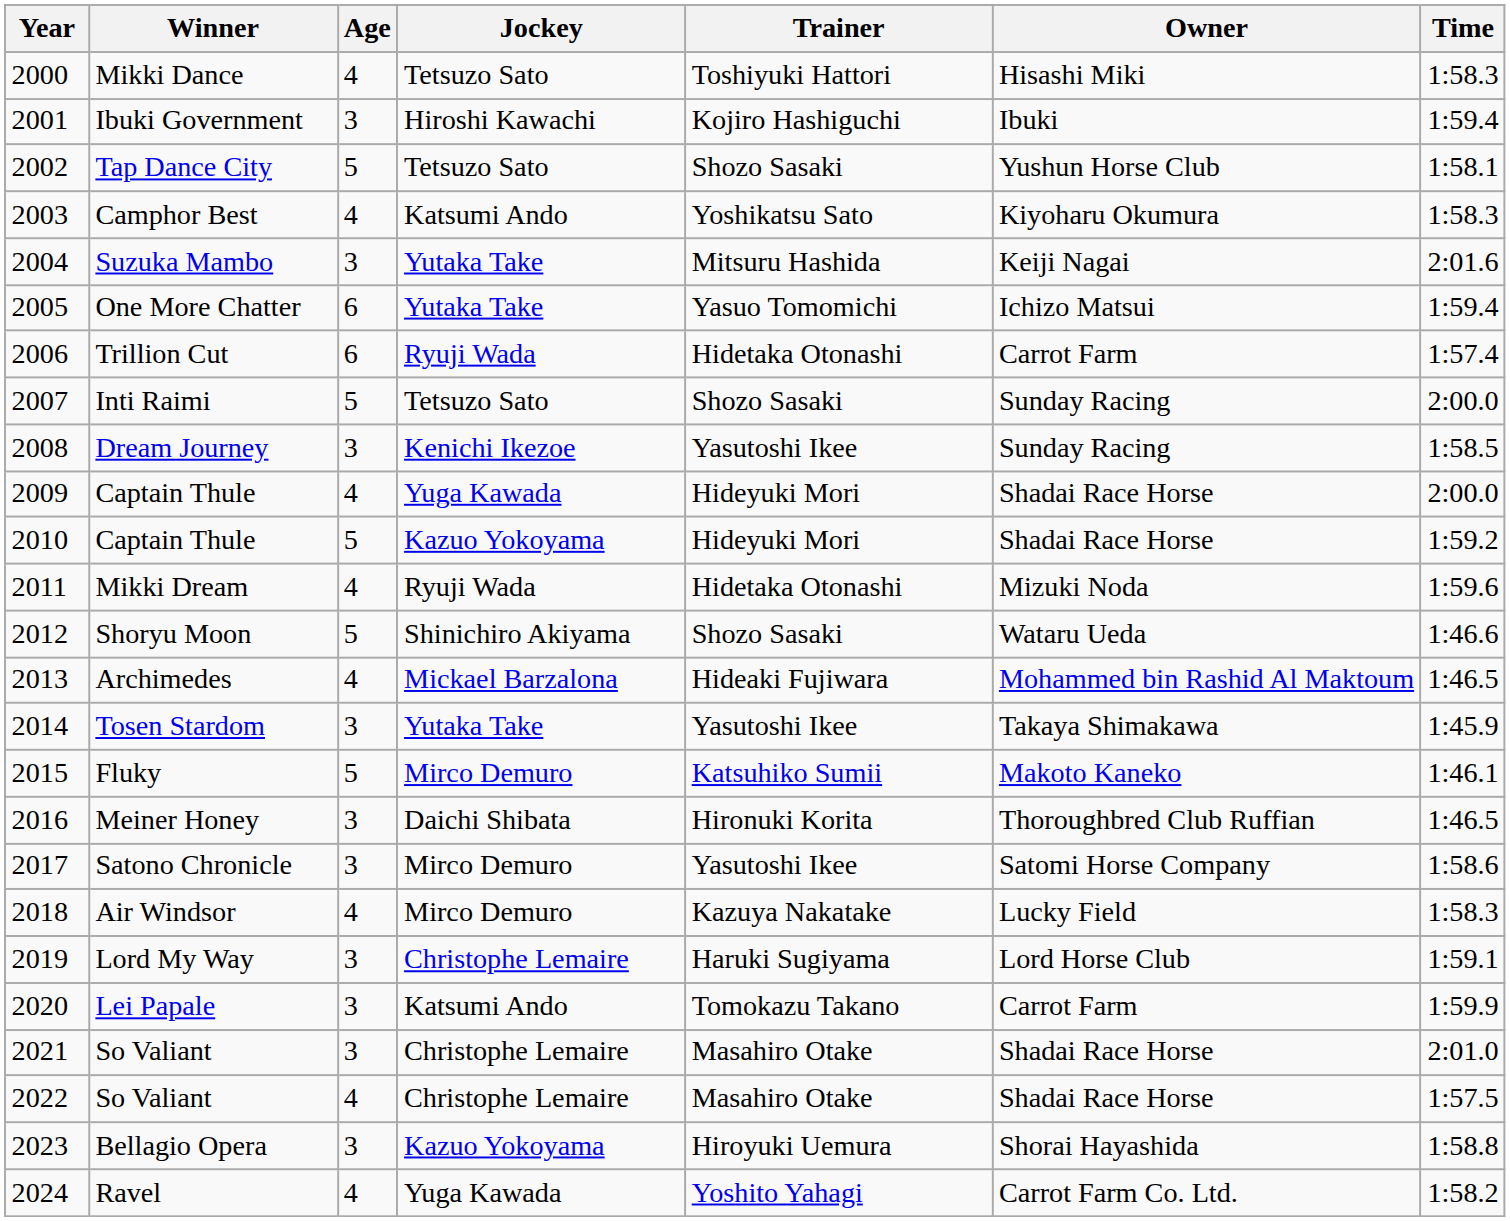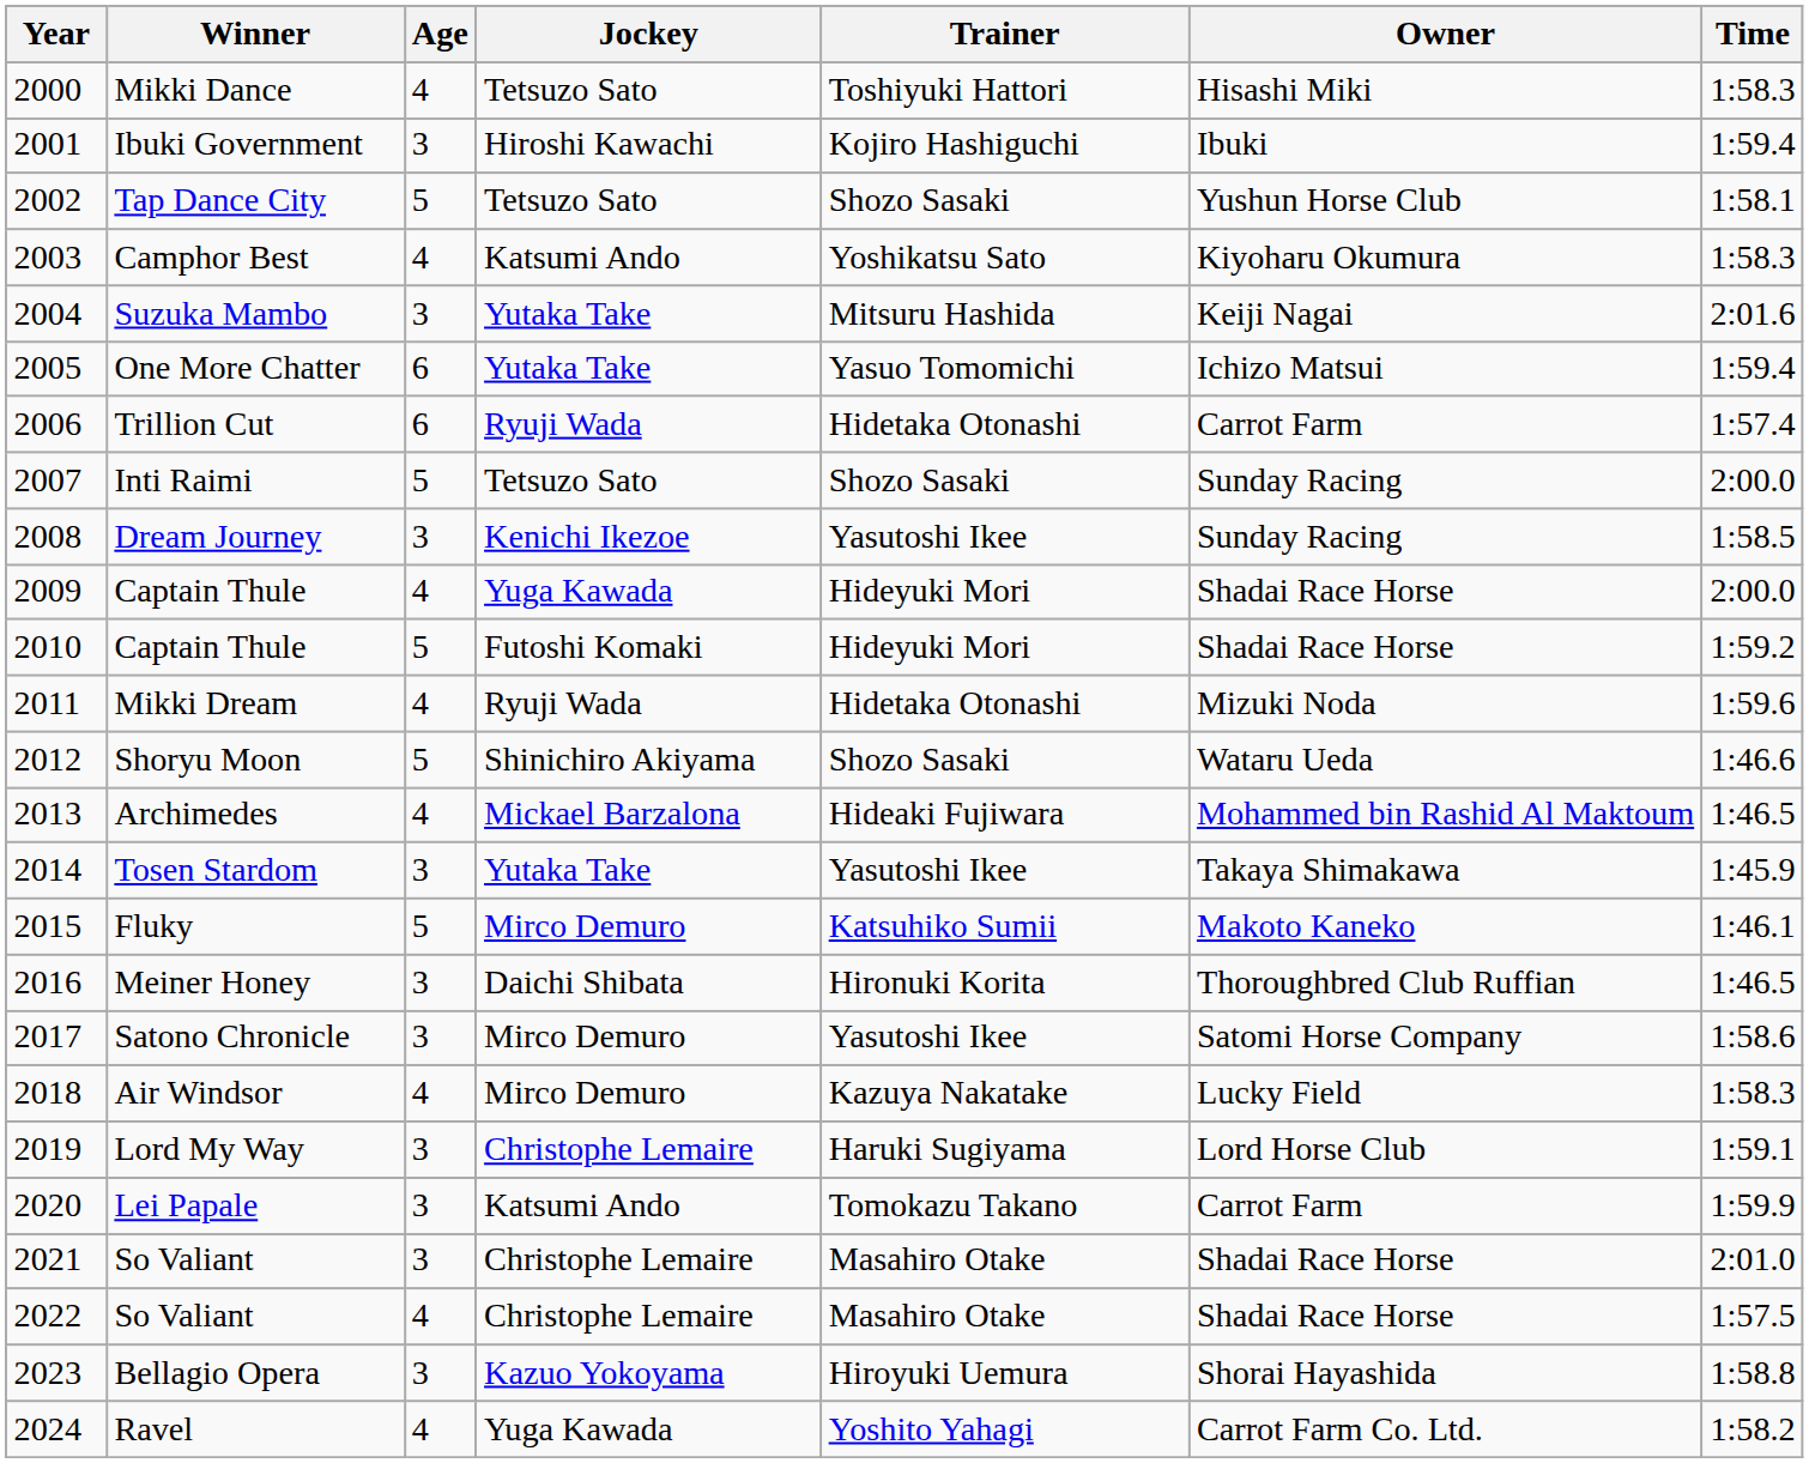2010 / Captain Thule | Jockey: Kazuo Yokoyama -> Futoshi Komaki
